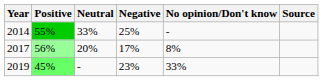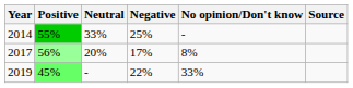2019 | Negative: 23% -> 22%
